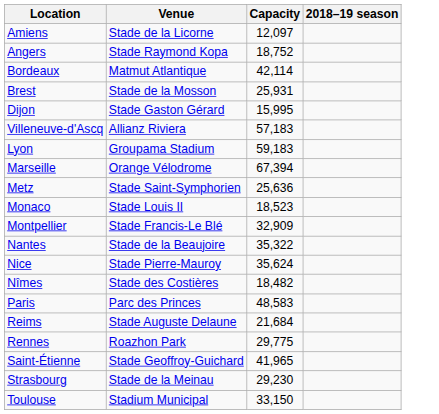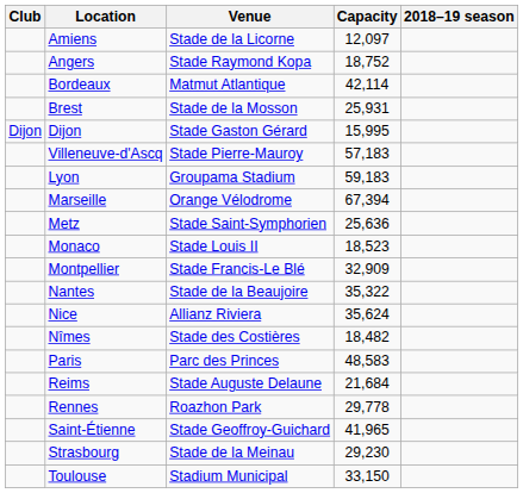+ column: Club | Dijon
Villeneuve-d'Ascq | Venue: Allianz Riviera -> Stade Pierre-Mauroy
Nice | Venue: Stade Pierre-Mauroy -> Allianz Riviera
Rennes | Capacity: 29,775 -> 29,778
